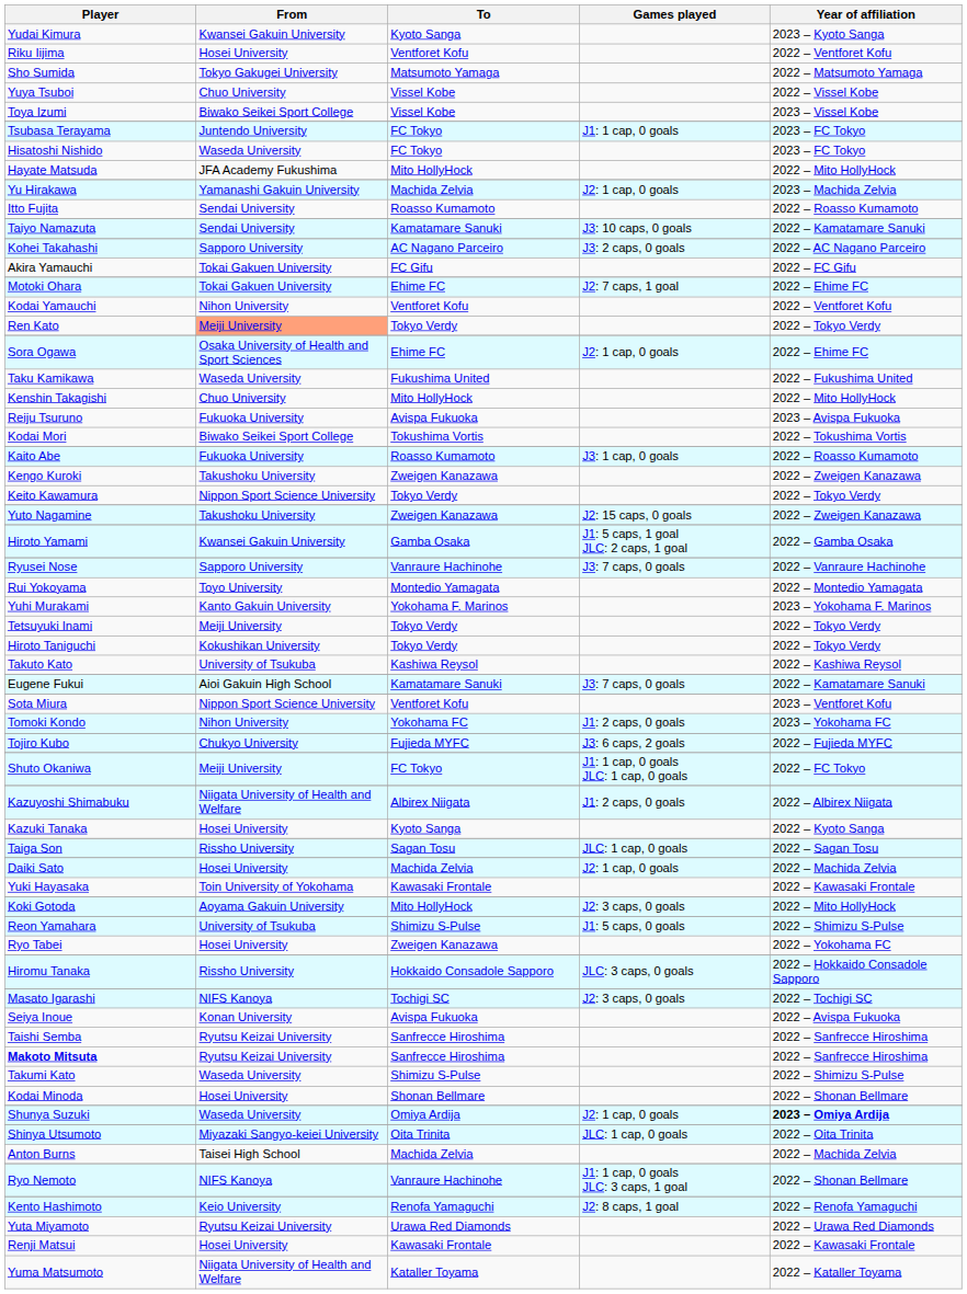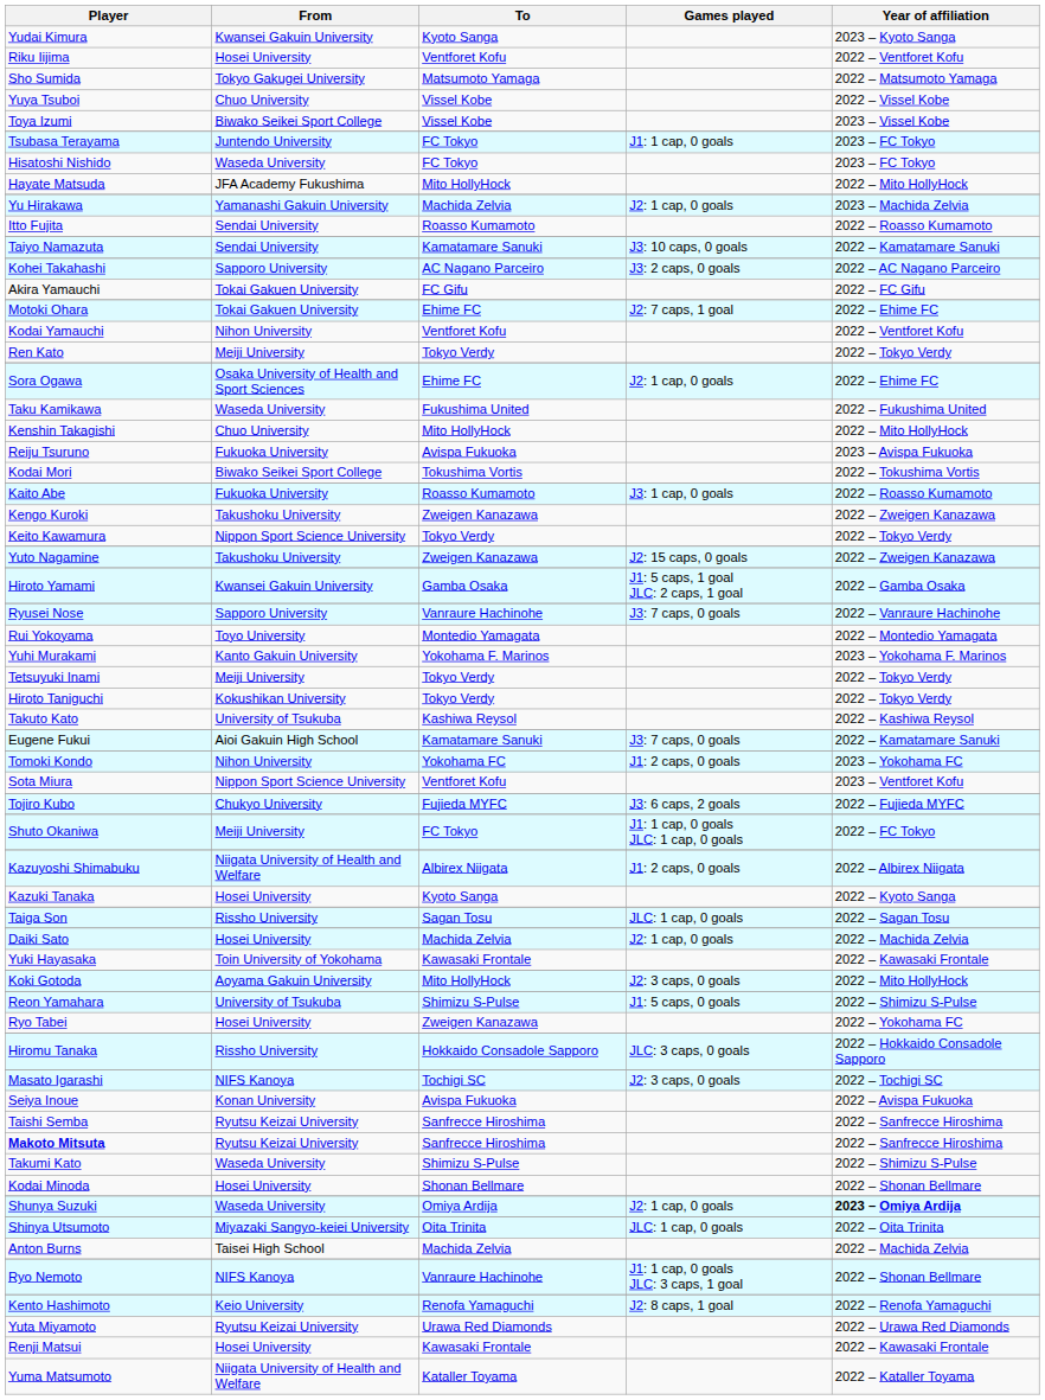Ren Kato | From: lightsalmon background -> no background
rows swapped: Tomoki Kondo <-> Sota Miura
